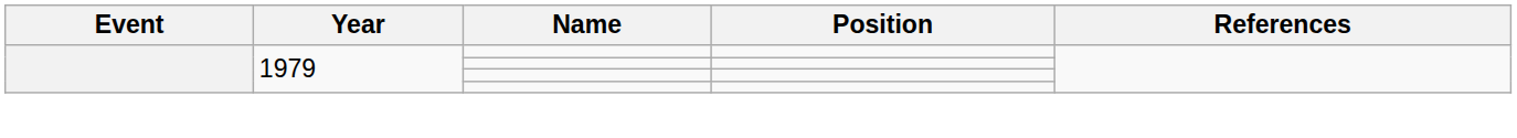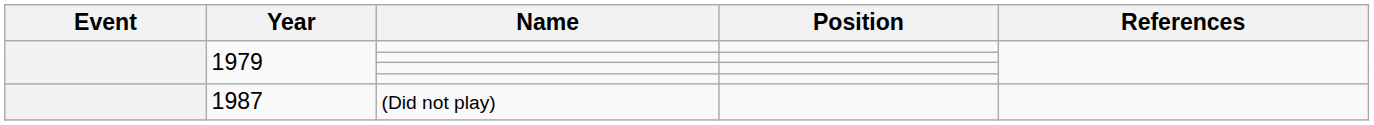+ row: 1987 | (Did not play)
